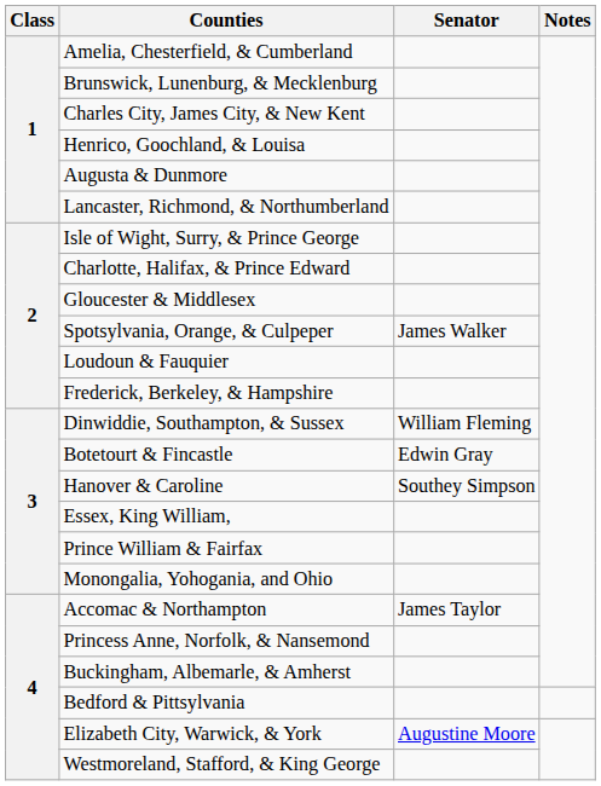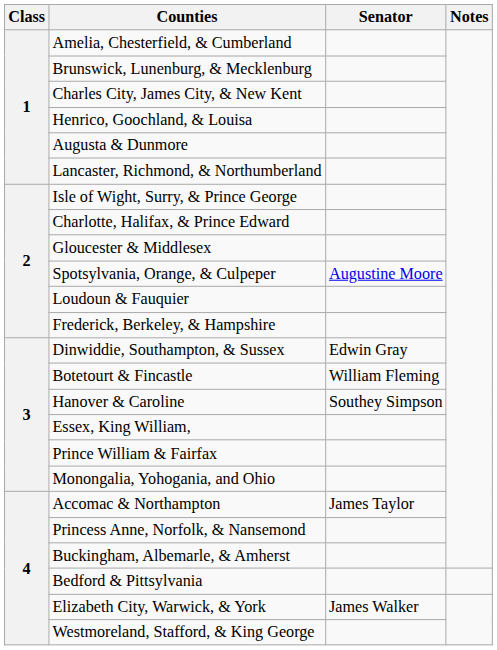Spotsylvania, Orange, & Culpeper | Senator: James Walker -> Augustine Moore
Dinwiddie, Southampton, & Sussex | Senator: William Fleming -> Edwin Gray
Botetourt & Fincastle | Senator: Edwin Gray -> William Fleming
Elizabeth City, Warwick, & York | Senator: Augustine Moore -> James Walker
